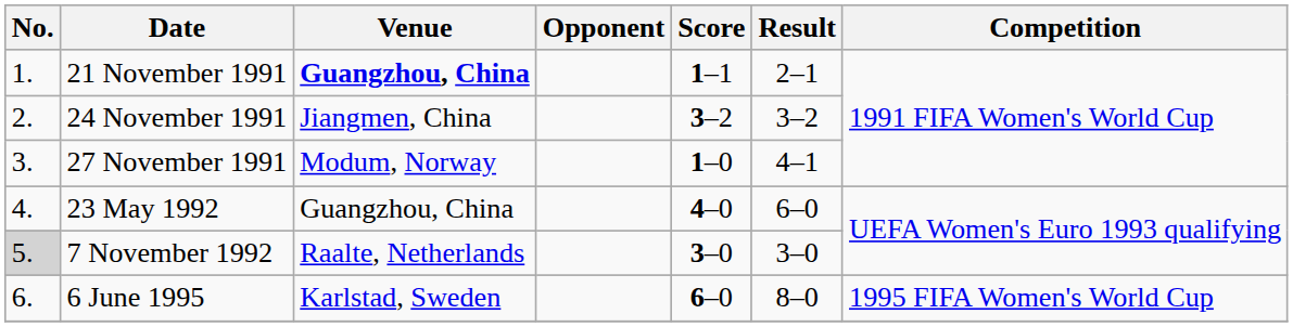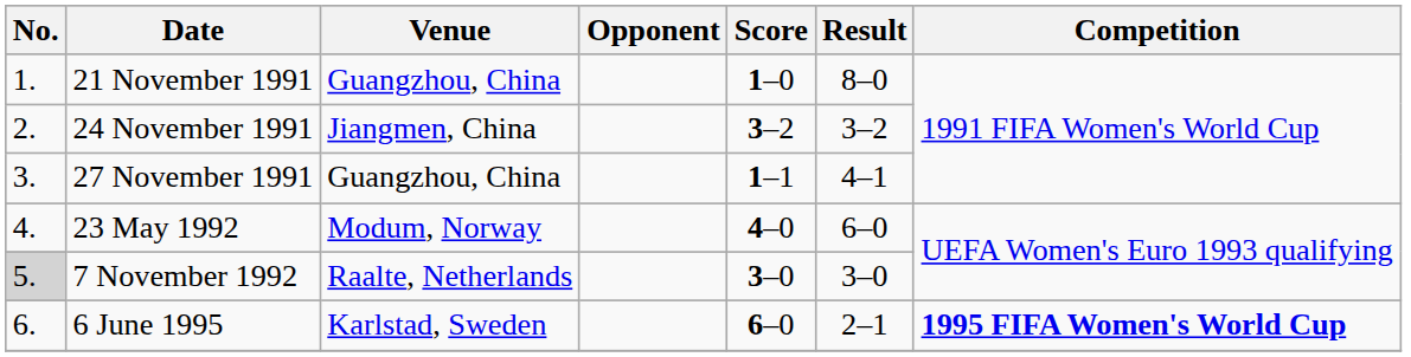21 November 1991 | Venue: bold -> normal
21 November 1991 | Score: 1–1 -> 1–0
21 November 1991 | Result: 2–1 -> 8–0
27 November 1991 | Venue: Modum, Norway -> Guangzhou, China
27 November 1991 | Score: 1–0 -> 1–1
23 May 1992 | Venue: Guangzhou, China -> Modum, Norway
6 June 1995 | Result: 8–0 -> 2–1
6 June 1995 | Competition: normal -> bold
